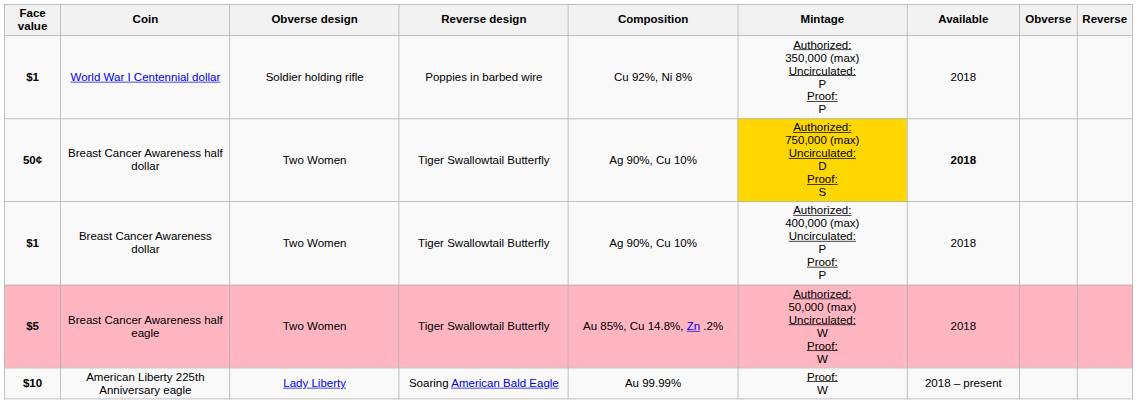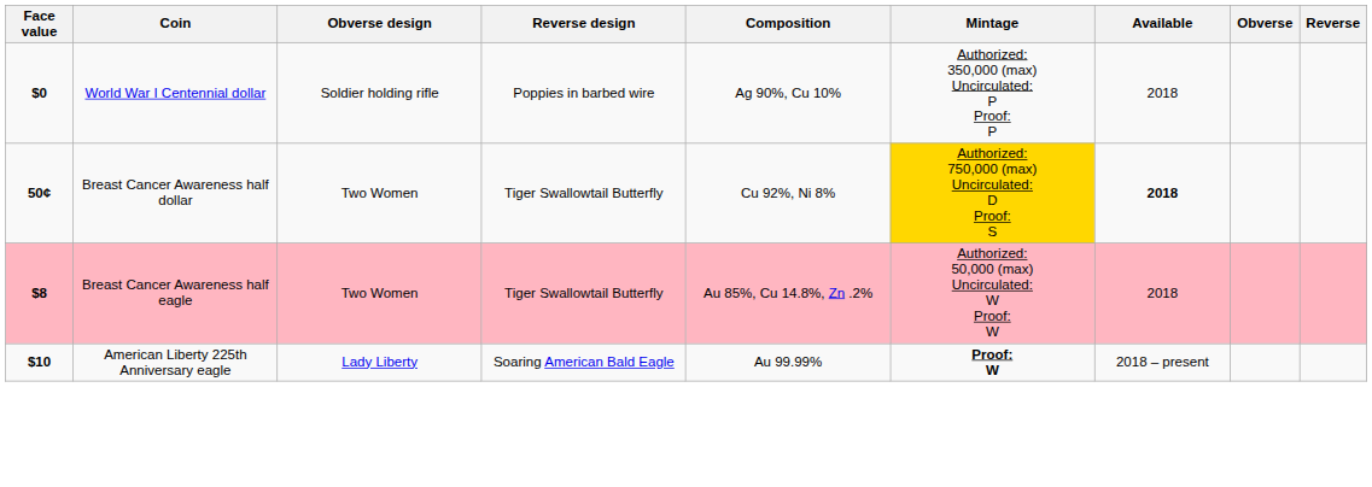World War I Centennial dollar | Face value: $1 -> $0
World War I Centennial dollar | Composition: Cu 92%, Ni 8% -> Ag 90%, Cu 10%
Breast Cancer Awareness half dollar | Composition: Ag 90%, Cu 10% -> Cu 92%, Ni 8%
- row: $1 | Breast Cancer Awareness dollar | Two Women | Tiger Swallowtail Butterfly | Ag 90%, Cu 10% | Authorized: 400,000 (max) Uncirculated: P Proof: P | 2018
Breast Cancer Awareness half eagle | Face value: $5 -> $8
American Liberty 225th Anniversary eagle | Mintage: normal -> bold
